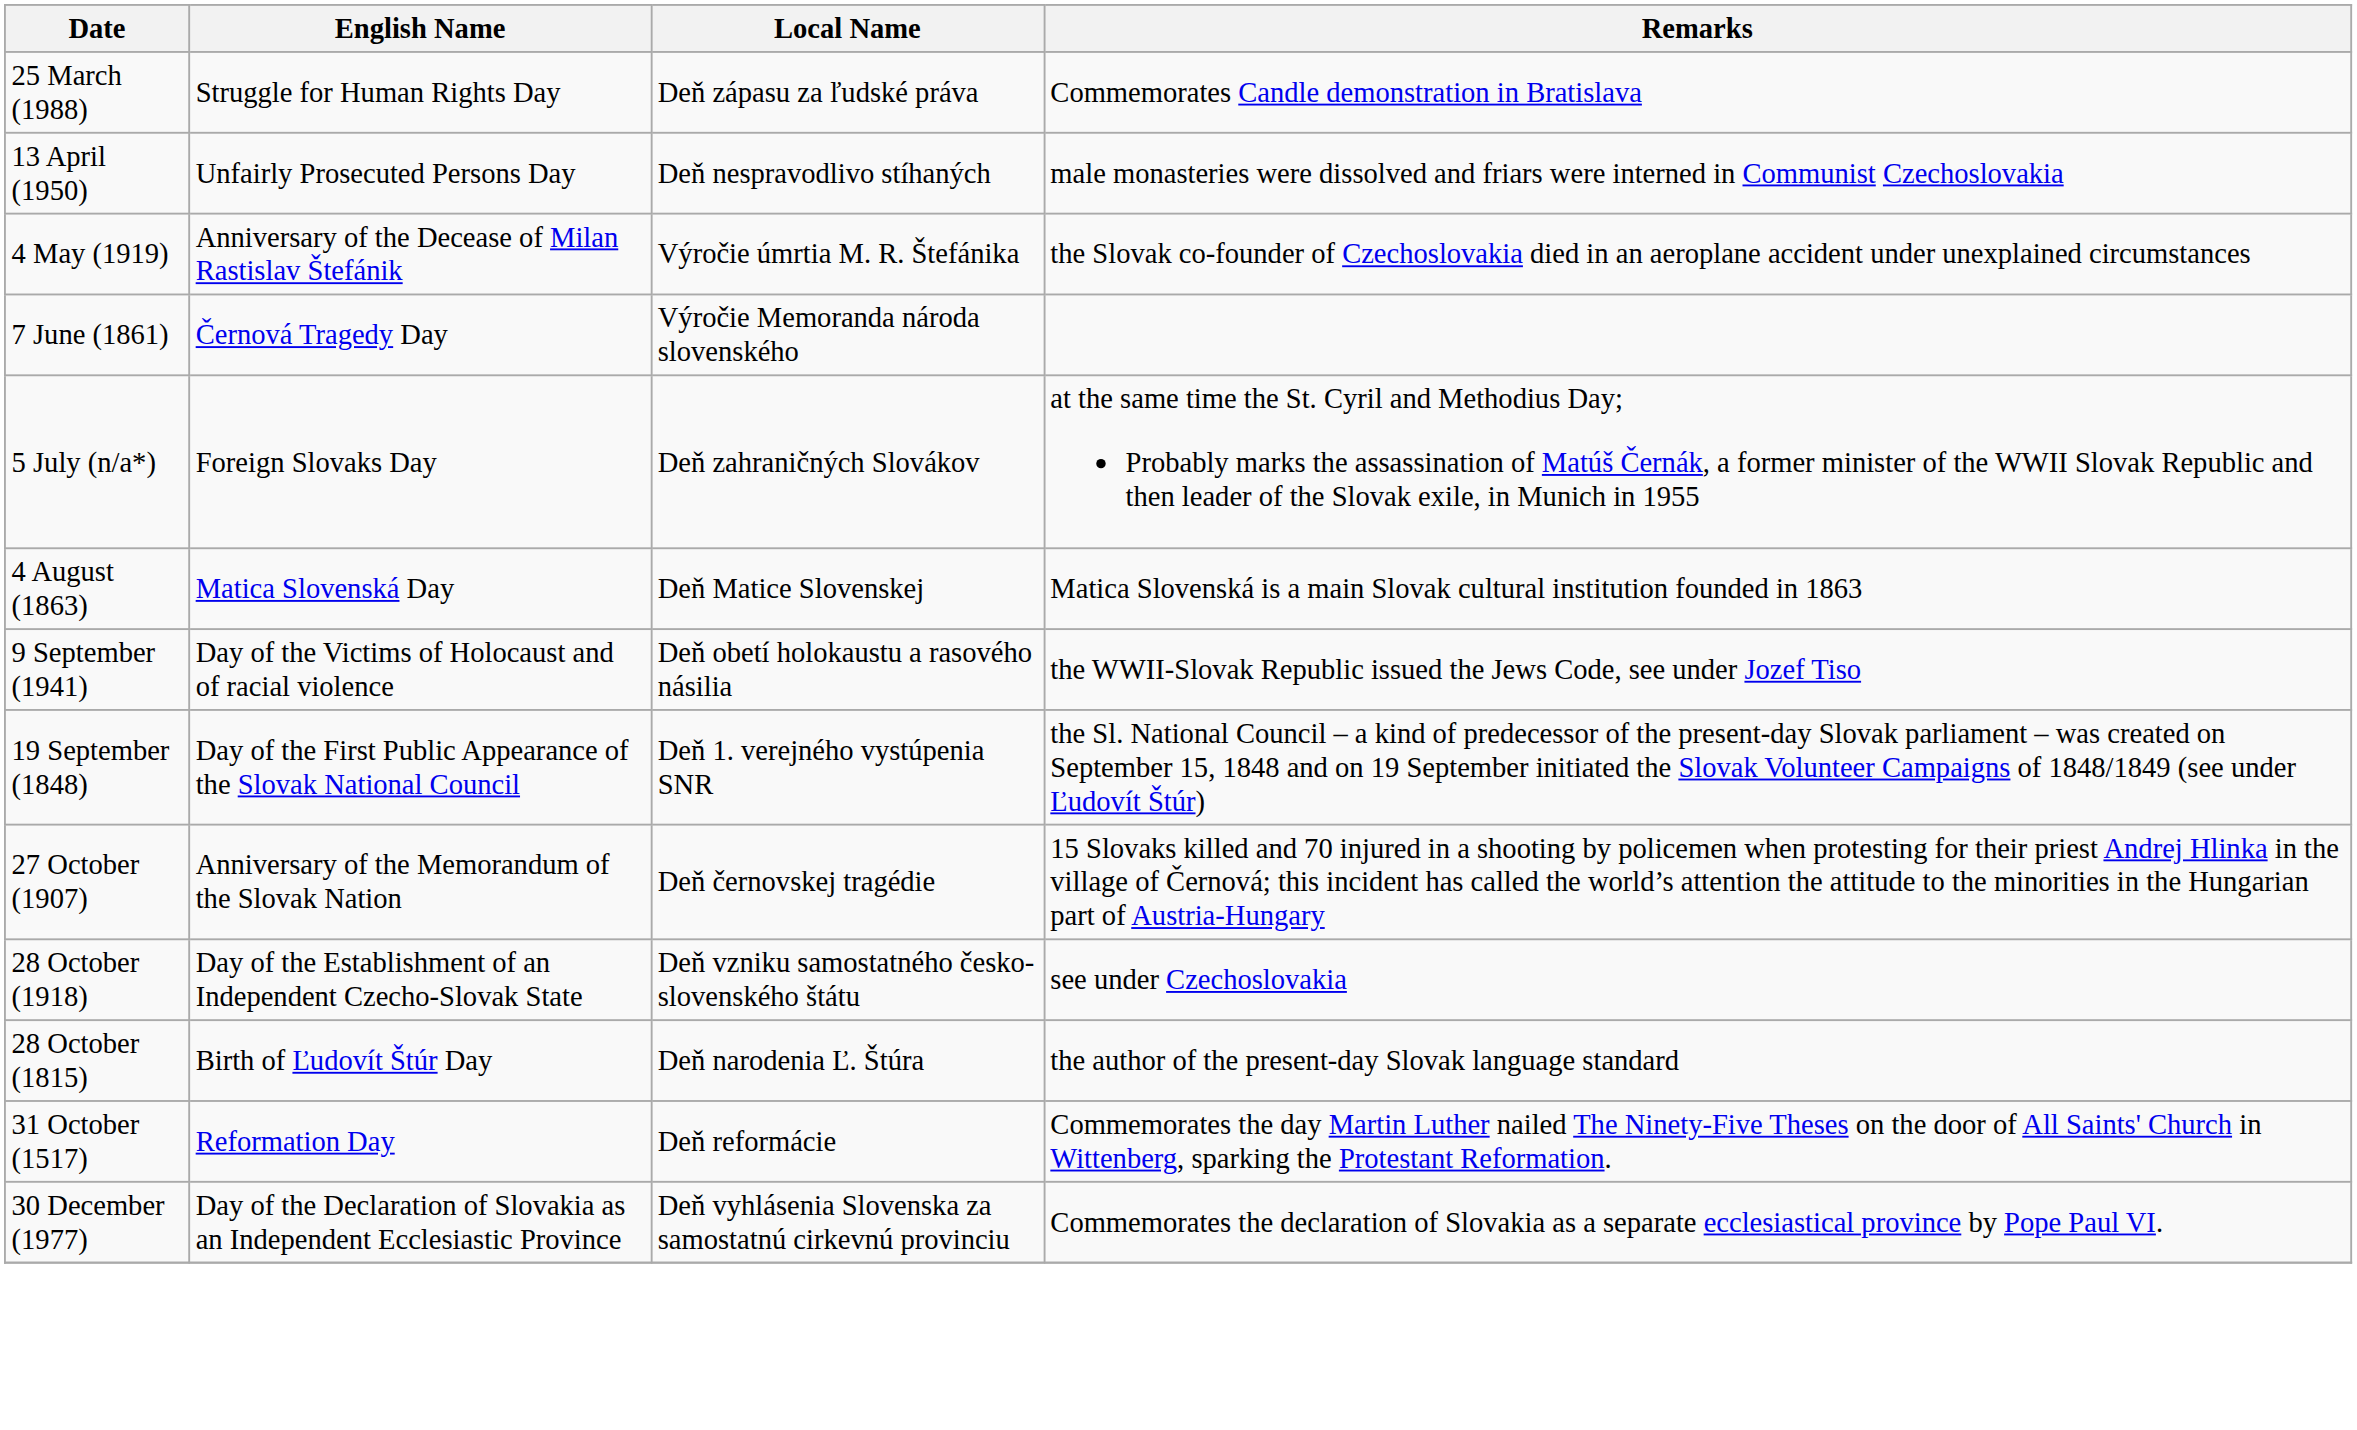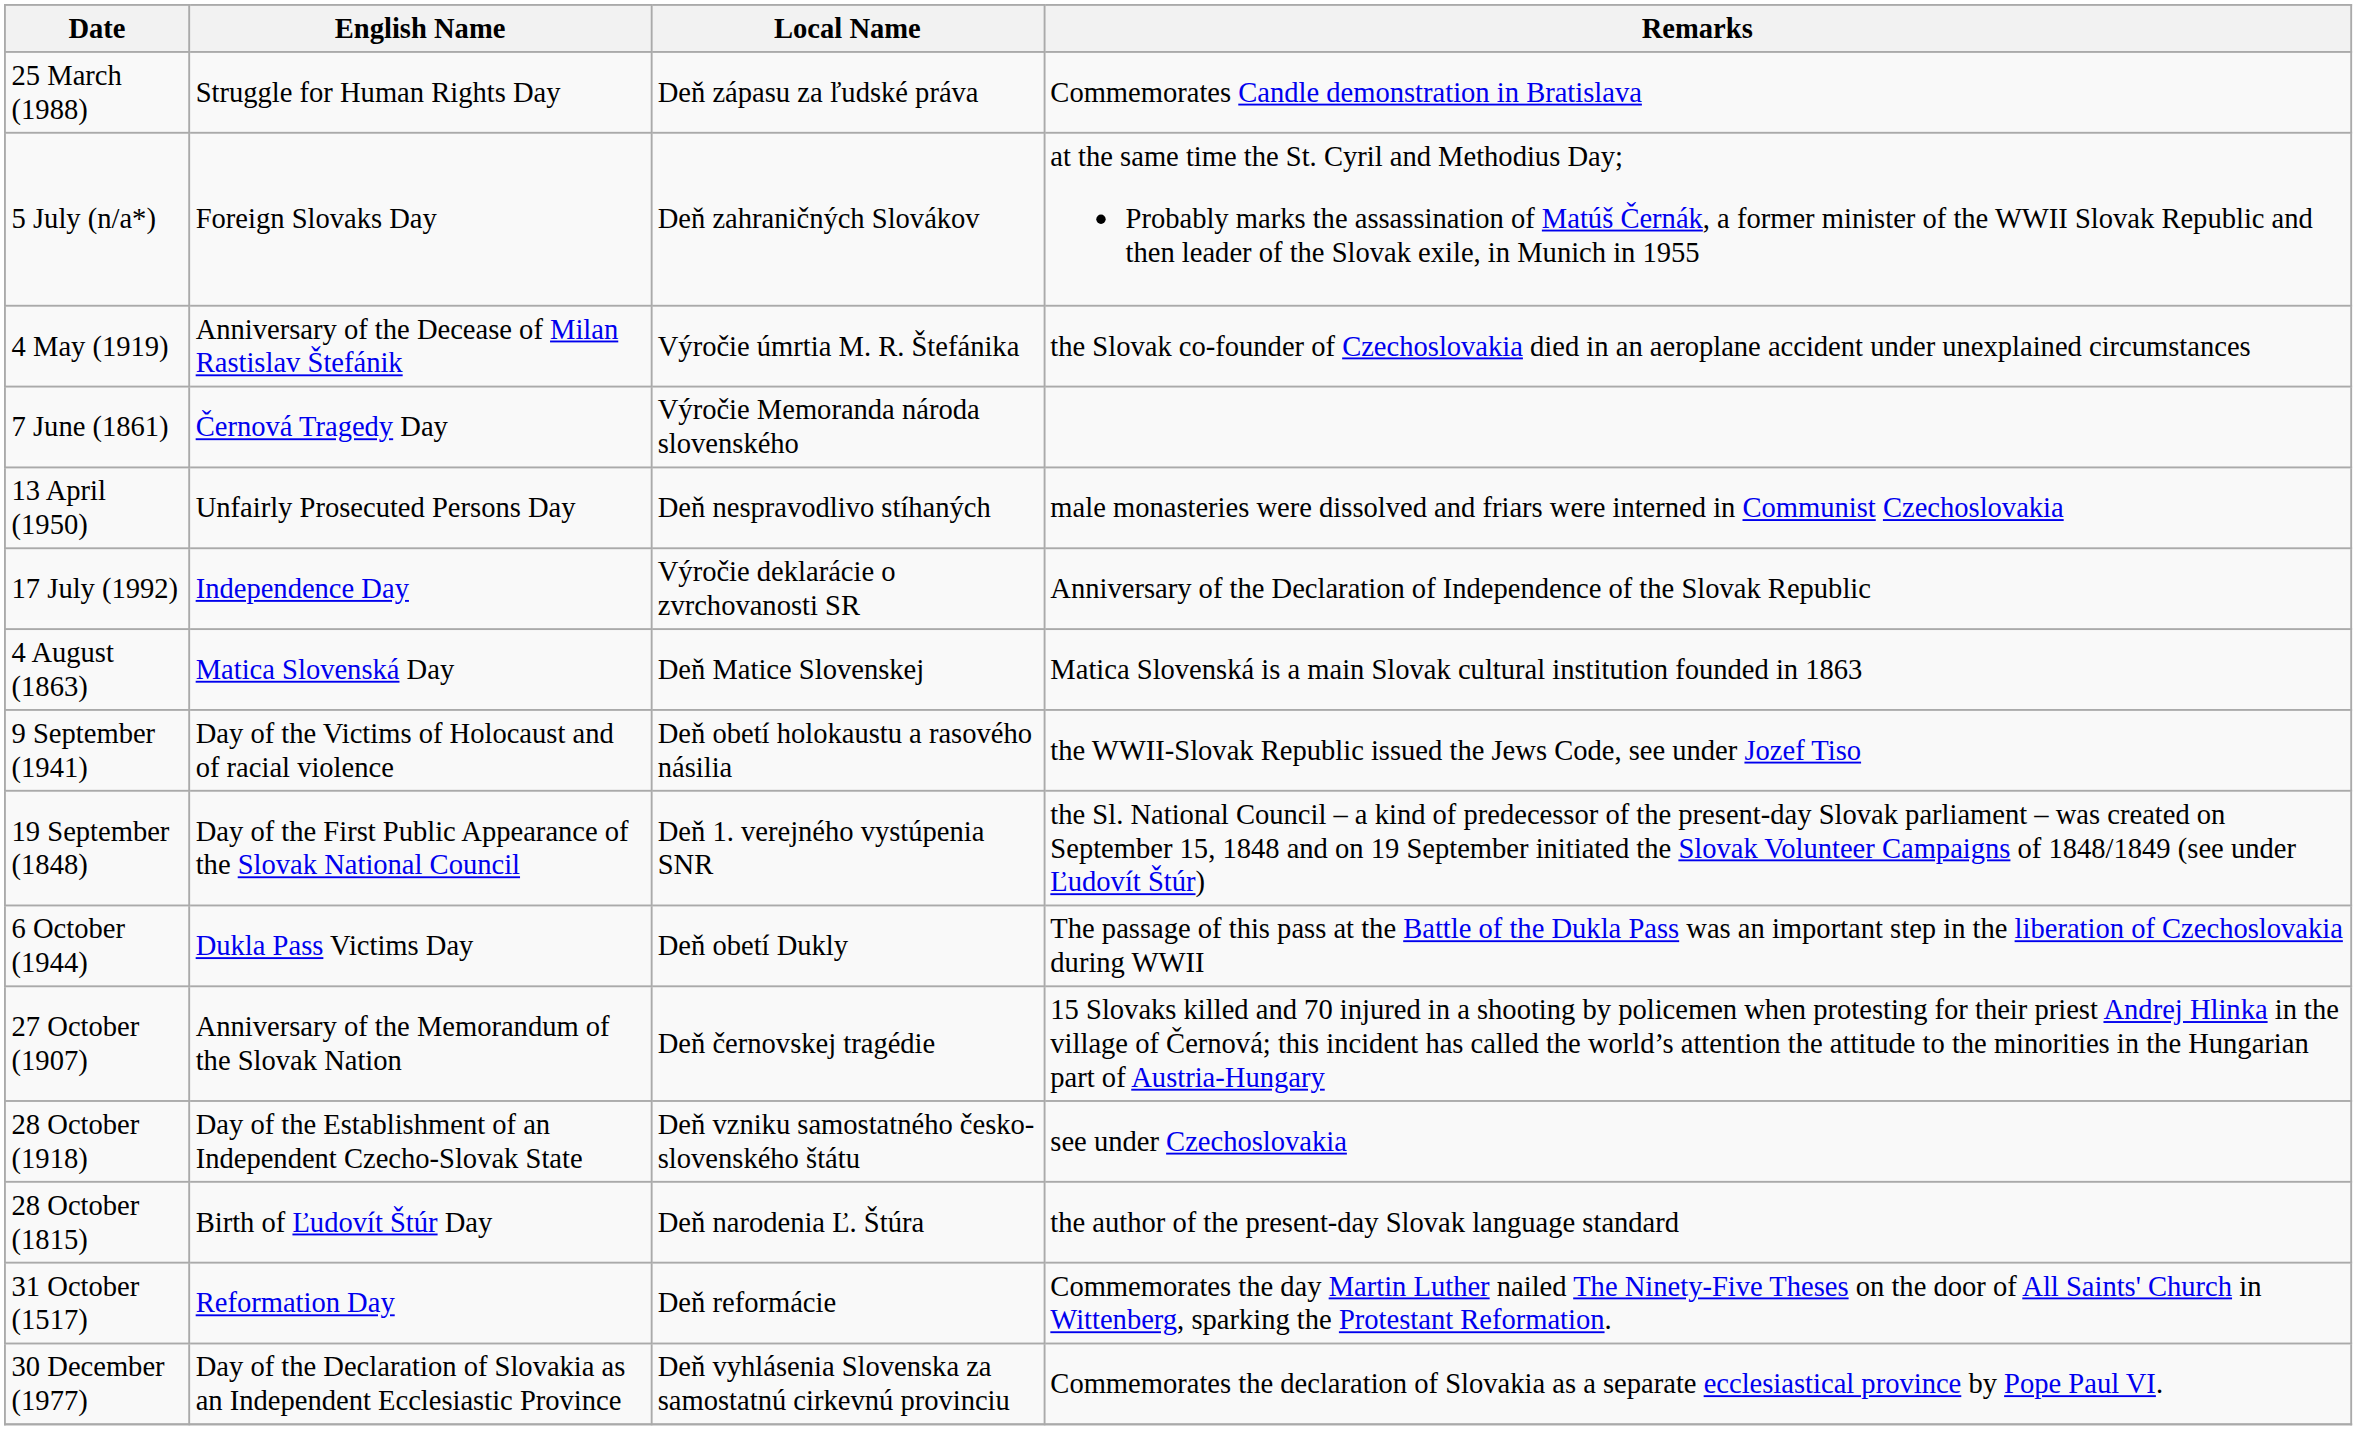rows swapped: 13 April (1950) <-> 5 July (n/a*)
+ row: 17 July (1992) | Independence Day | Výročie deklarácie o zvrchovanosti SR | Anniversary of the Declaration of Independence of the Slovak Republic
+ row: 6 October (1944) | Dukla Pass Victims Day | Deň obetí Dukly | The passage of this pass at the Battle of the Dukla Pass was an important step in the liberation of Czechoslovakia during WWII
